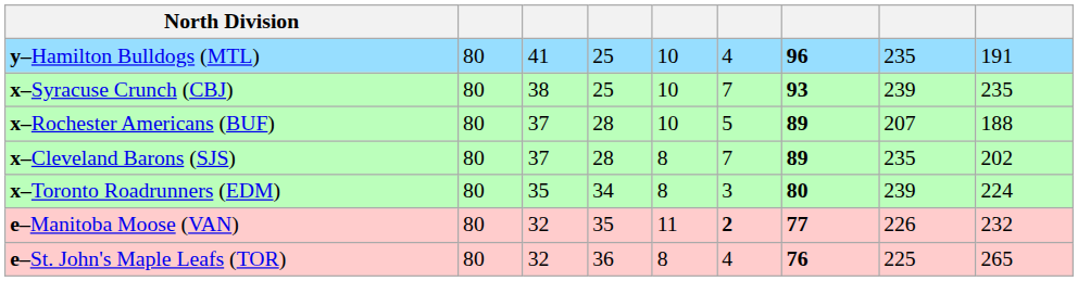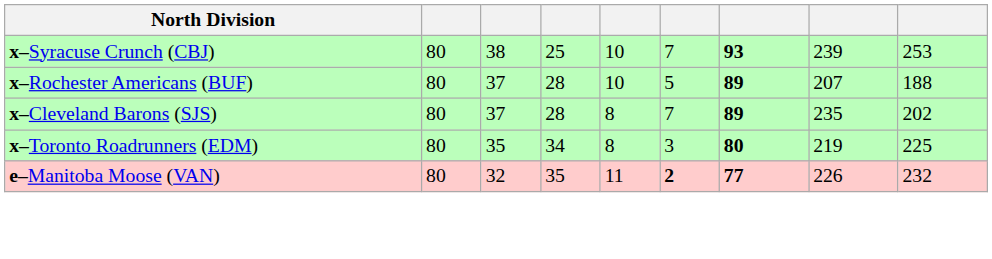- row: y–Hamilton Bulldogs (MTL) | 80 | 41 | 25 | 10 | 4 | 96 | 235 | 191
x–Syracuse Crunch (CBJ) | column 9: 235 -> 253
x–Toronto Roadrunners (EDM) | column 8: 239 -> 219
x–Toronto Roadrunners (EDM) | column 9: 224 -> 225
- row: e–St. John's Maple Leafs (TOR) | 80 | 32 | 36 | 8 | 4 | 76 | 225 | 265
